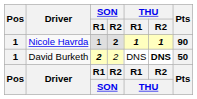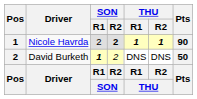Nicole Havrda | SON / R1: 1 -> 2
David Burketh | Pos: 1 -> 2
David Burketh | SON / R1: 2 -> 1
David Burketh | THU / R2: bold -> normal
